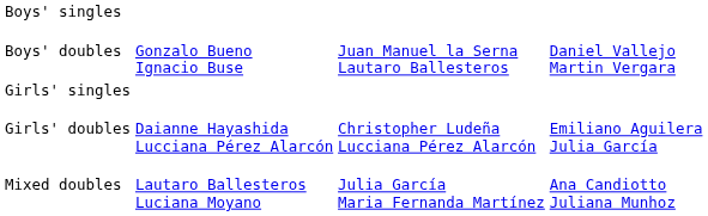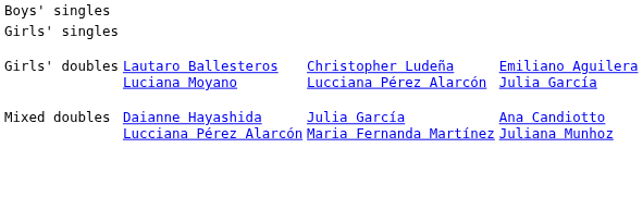- row: Boys' doubles | Gonzalo Bueno Ignacio Buse | Juan Manuel la Serna Lautaro Ballesteros | Daniel Vallejo Martin Vergara
Girls' doubles | column 2: Daianne Hayashida Lucciana Pérez Alarcón -> Lautaro Ballesteros Luciana Moyano
Mixed doubles | column 2: Lautaro Ballesteros Luciana Moyano -> Daianne Hayashida Lucciana Pérez Alarcón
